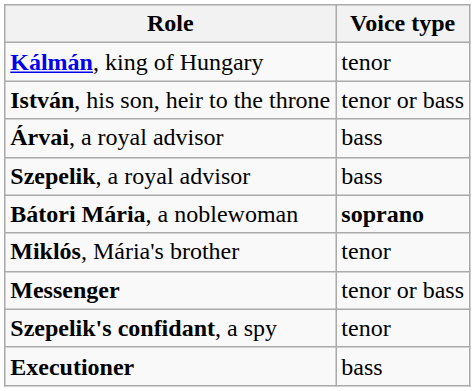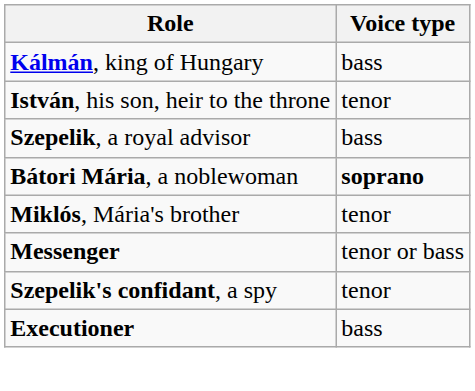Kálmán, king of Hungary | Voice type: tenor -> bass
István, his son, heir to the throne | Voice type: tenor or bass -> tenor
- row: Árvai, a royal advisor | bass
